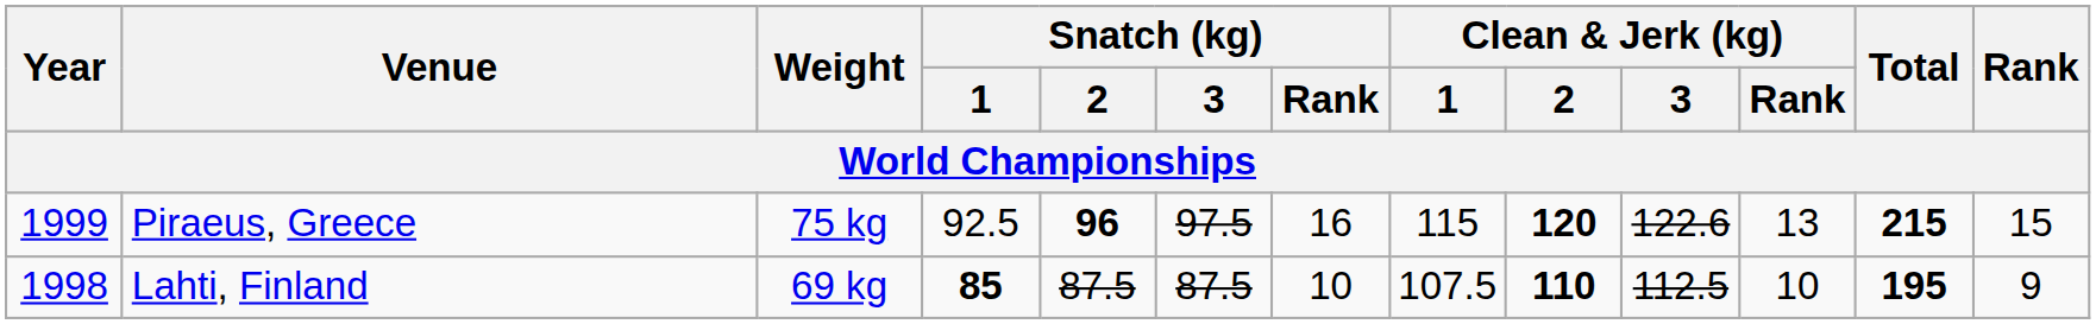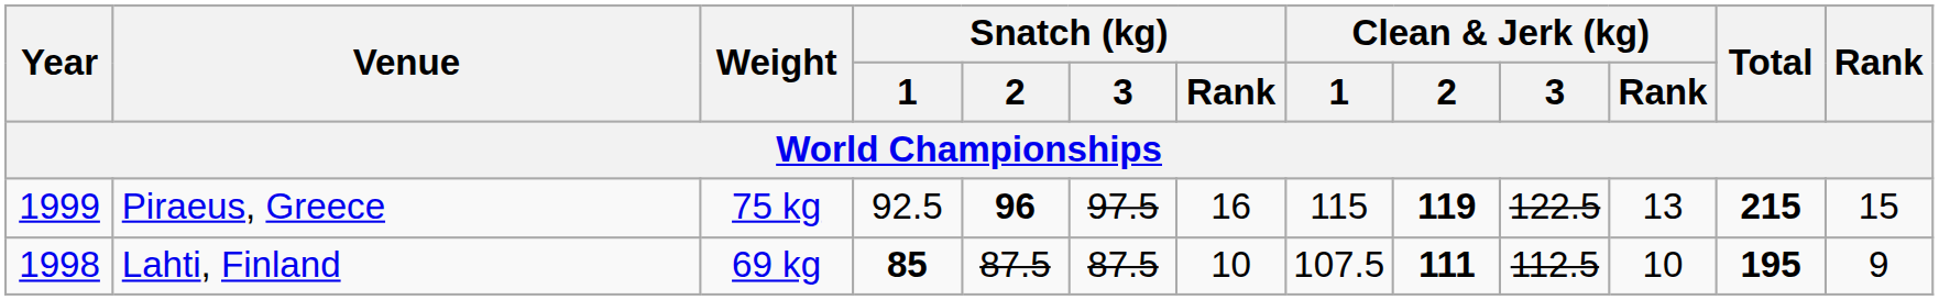Piraeus, Greece | Clean & Jerk (kg) / 2: 120 -> 119
Piraeus, Greece | Clean & Jerk (kg) / 3: 122.6 -> 122.5
Lahti, Finland | Clean & Jerk (kg) / 2: 110 -> 111
